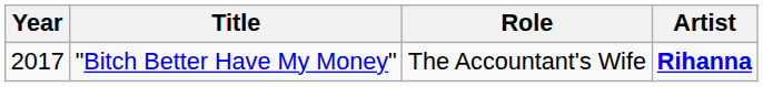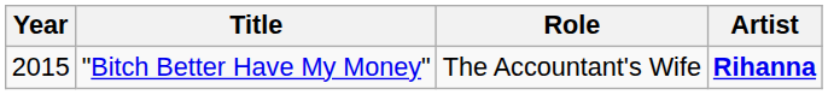"Bitch Better Have My Money" | Year: 2017 -> 2015
